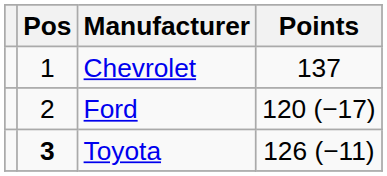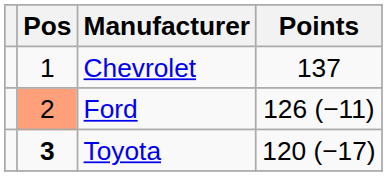Ford | Pos: no background -> lightsalmon background
Ford | Points: 120 (−17) -> 126 (−11)
Toyota | Points: 126 (−11) -> 120 (−17)
